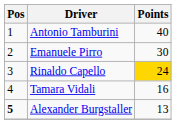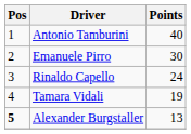Rinaldo Capello | Points: gold background -> no background
Tamara Vidali | Points: 16 -> 19
